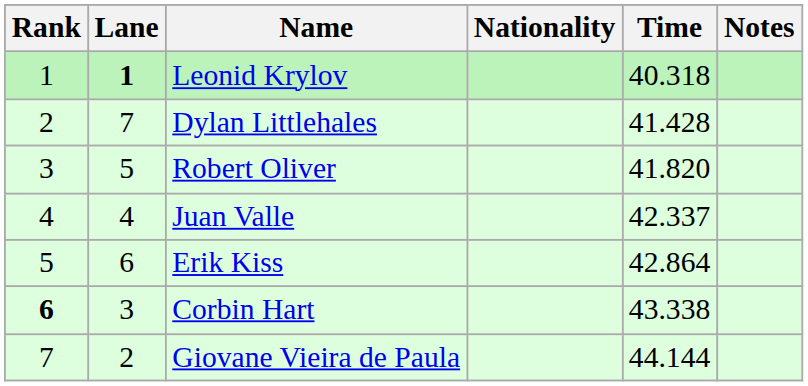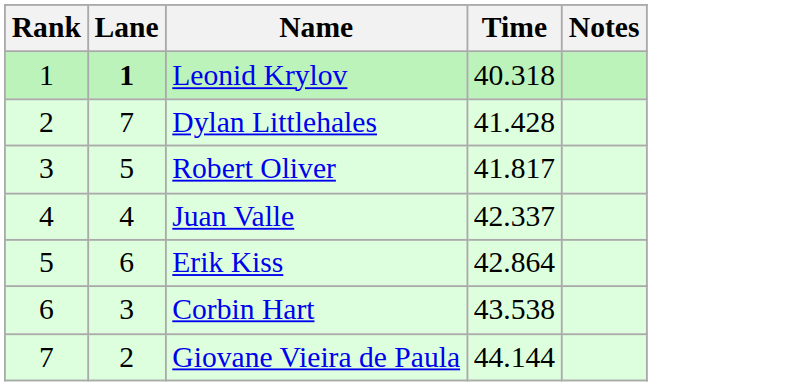- column: Nationality
Robert Oliver | Time: 41.820 -> 41.817
Corbin Hart | Rank: bold -> normal
Corbin Hart | Time: 43.338 -> 43.538
